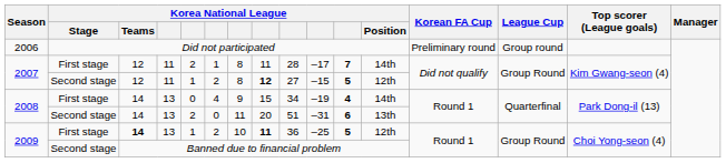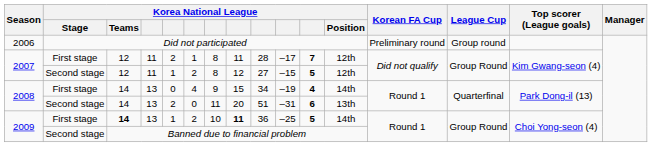2007 / First stage | Korea National League / Position: 14th -> 12th
2007 / Second stage | column 8: bold -> normal
2009 / First stage | Korea National League / Position: 12th -> 14th
